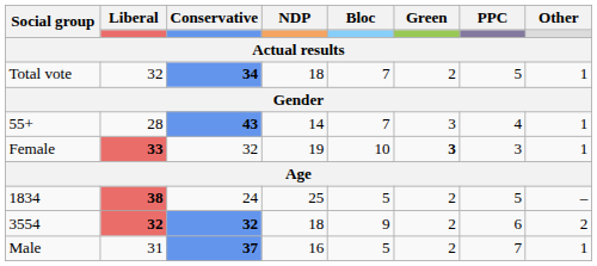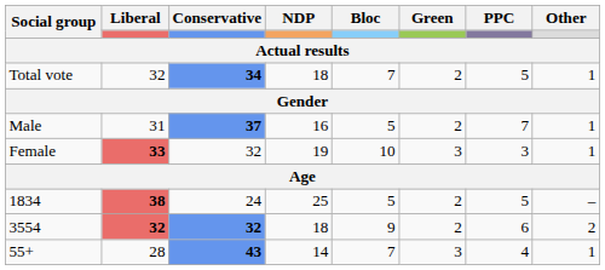rows swapped: Male <-> 55+
Female | Green: bold -> normal
